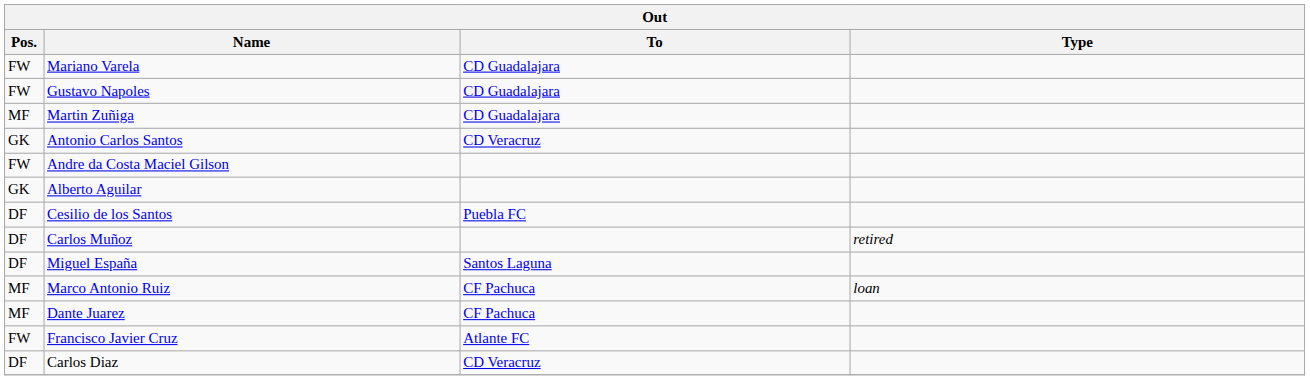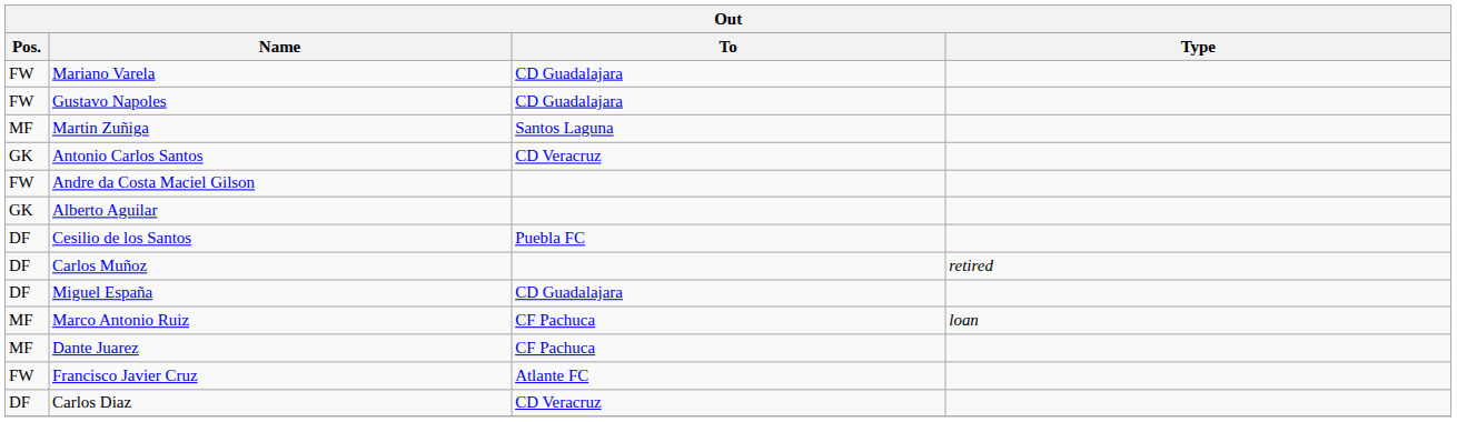Martin Zuñiga | To: CD Guadalajara -> Santos Laguna
Miguel España | To: Santos Laguna -> CD Guadalajara
